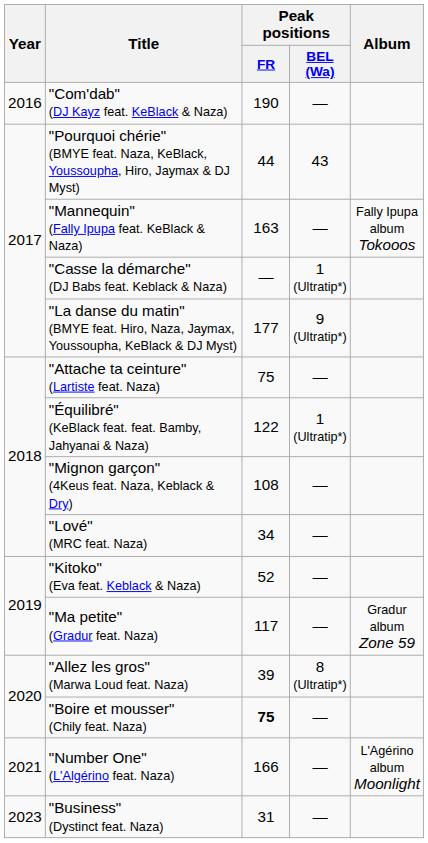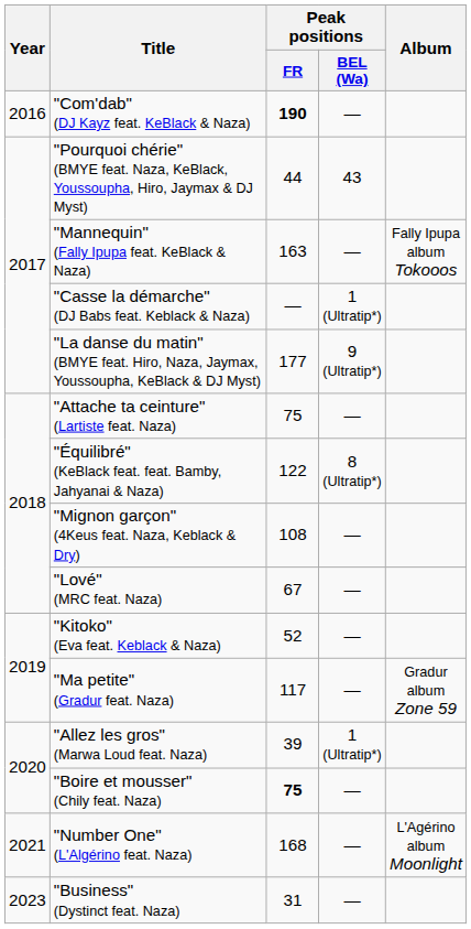"Com'dab" (DJ Kayz feat. KeBlack & Naza) | Peak positions / FR: normal -> bold
"Équilibré" (KeBlack feat. feat. Bamby, Jahyanai & Naza) | Peak positions / BEL (Wa): 1 (Ultratip*) -> 8 (Ultratip*)
"Lové" (MRC feat. Naza) | Peak positions / FR: 34 -> 67
"Allez les gros" (Marwa Loud feat. Naza) | Peak positions / BEL (Wa): 8 (Ultratip*) -> 1 (Ultratip*)
"Number One" (L'Algérino feat. Naza) | Peak positions / FR: 166 -> 168
